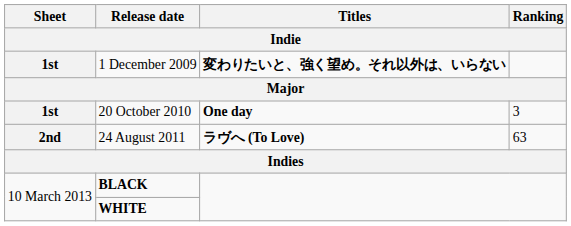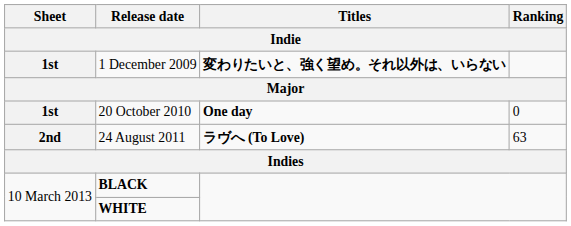20 October 2010 | Ranking: 3 -> 0
